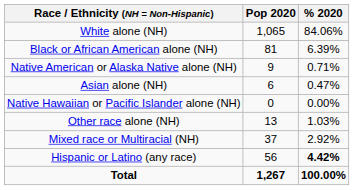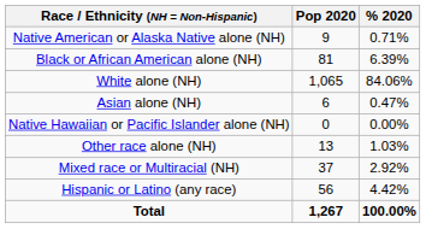rows swapped: White alone (NH) <-> Native American or Alaska Native alone (NH)
Hispanic or Latino (any race) | % 2020: bold -> normal
